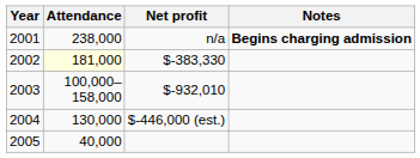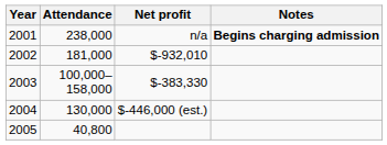2002 | Attendance: lightyellow background -> no background
2002 | Net profit: $-383,330 -> $-932,010
2003 | Net profit: $-932,010 -> $-383,330
2005 | Attendance: 40,000 -> 40,800
